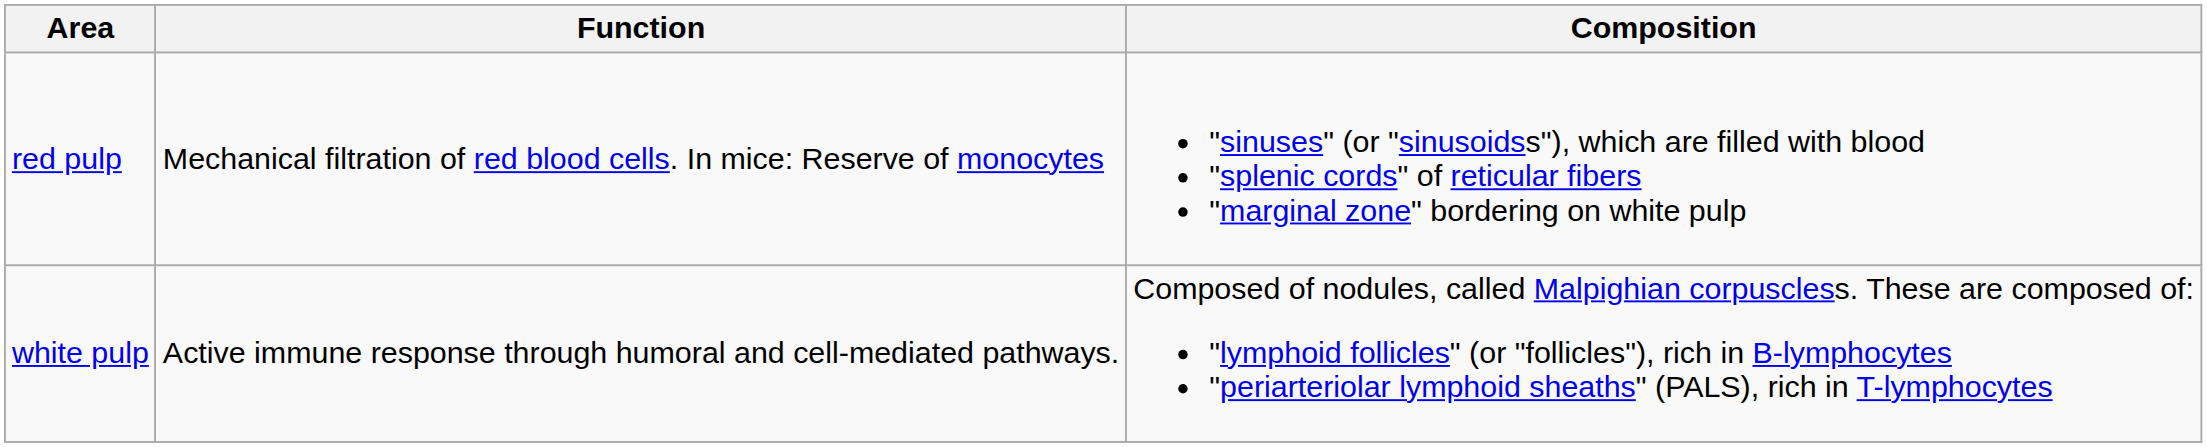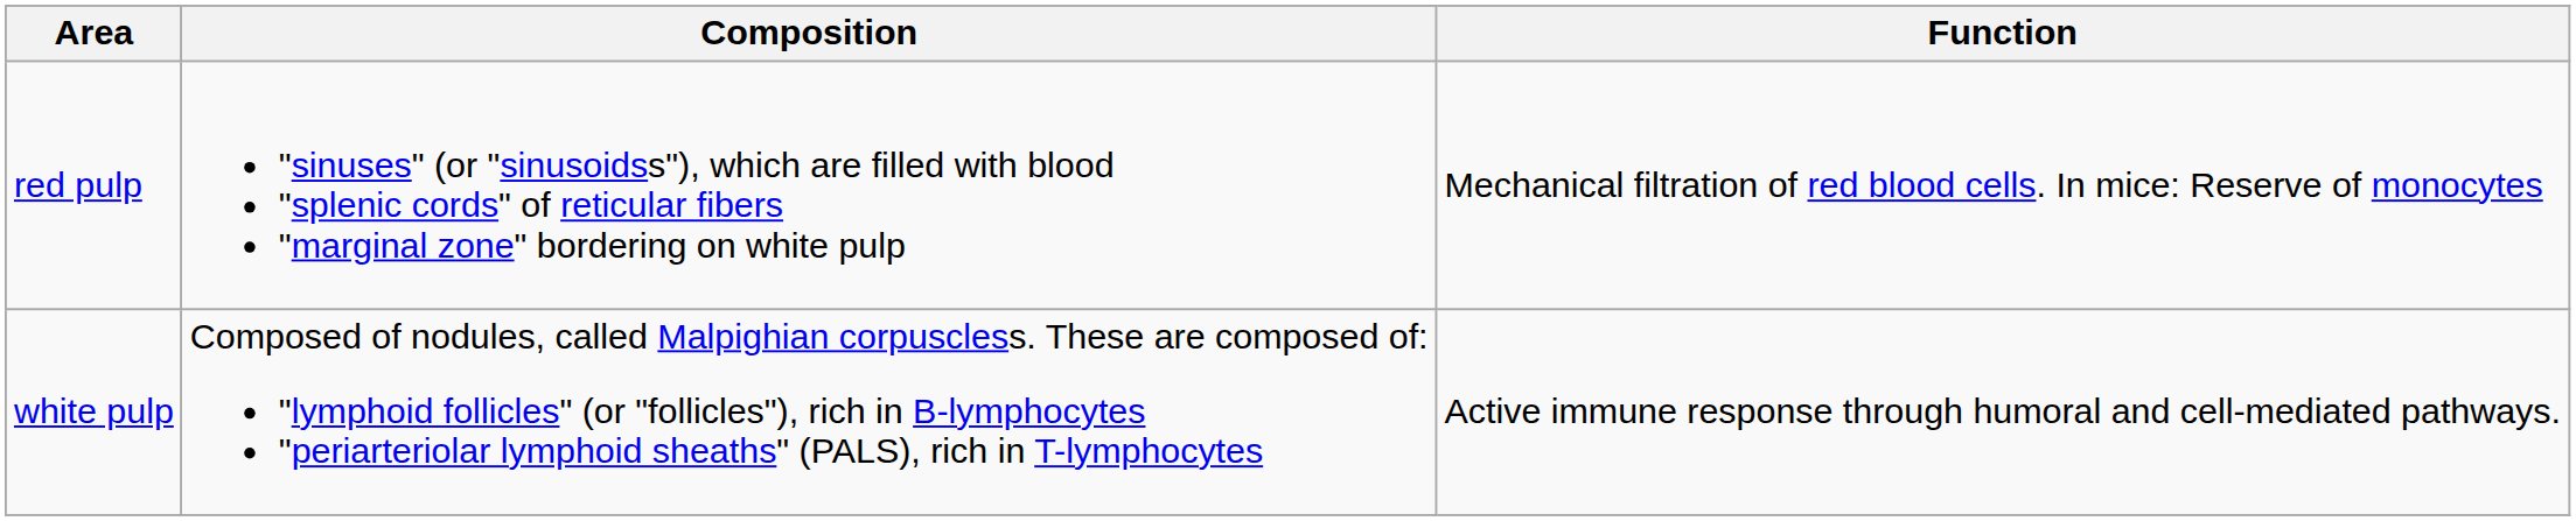columns swapped: Function <-> Composition
